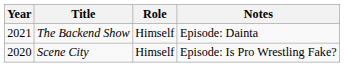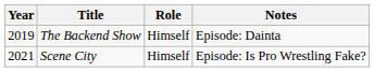The Backend Show | Year: 2021 -> 2019
Scene City | Year: 2020 -> 2021
